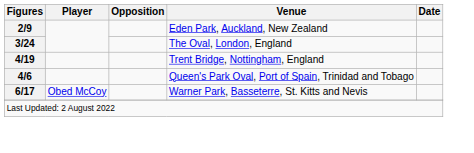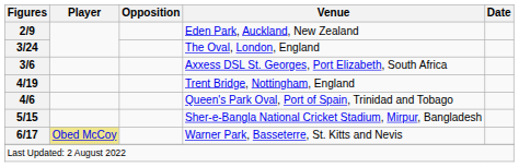+ row: 3/6 | Axxess DSL St. Georges, Port Elizabeth, South Africa
+ row: 5/15 | Sher-e-Bangla National Cricket Stadium, Mirpur, Bangladesh
Warner Park, Basseterre, St. Kitts and Nevis | Player: no background -> khaki background
